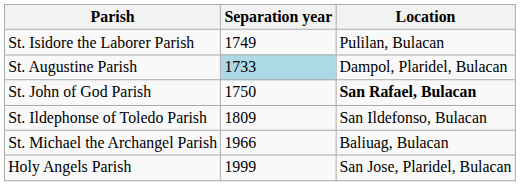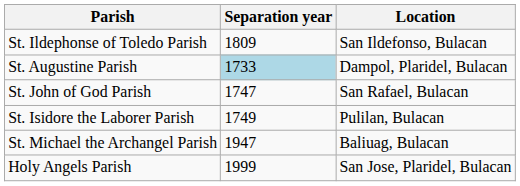rows swapped: St. Isidore the Laborer Parish <-> St. Ildephonse of Toledo Parish
St. John of God Parish | Separation year: 1750 -> 1747
St. John of God Parish | Location: bold -> normal
St. Michael the Archangel Parish | Separation year: 1966 -> 1947
